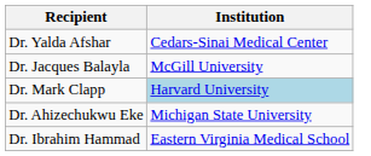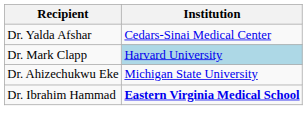- row: Dr. Jacques Balayla | McGill University
Dr. Ibrahim Hammad | Institution: normal -> bold
